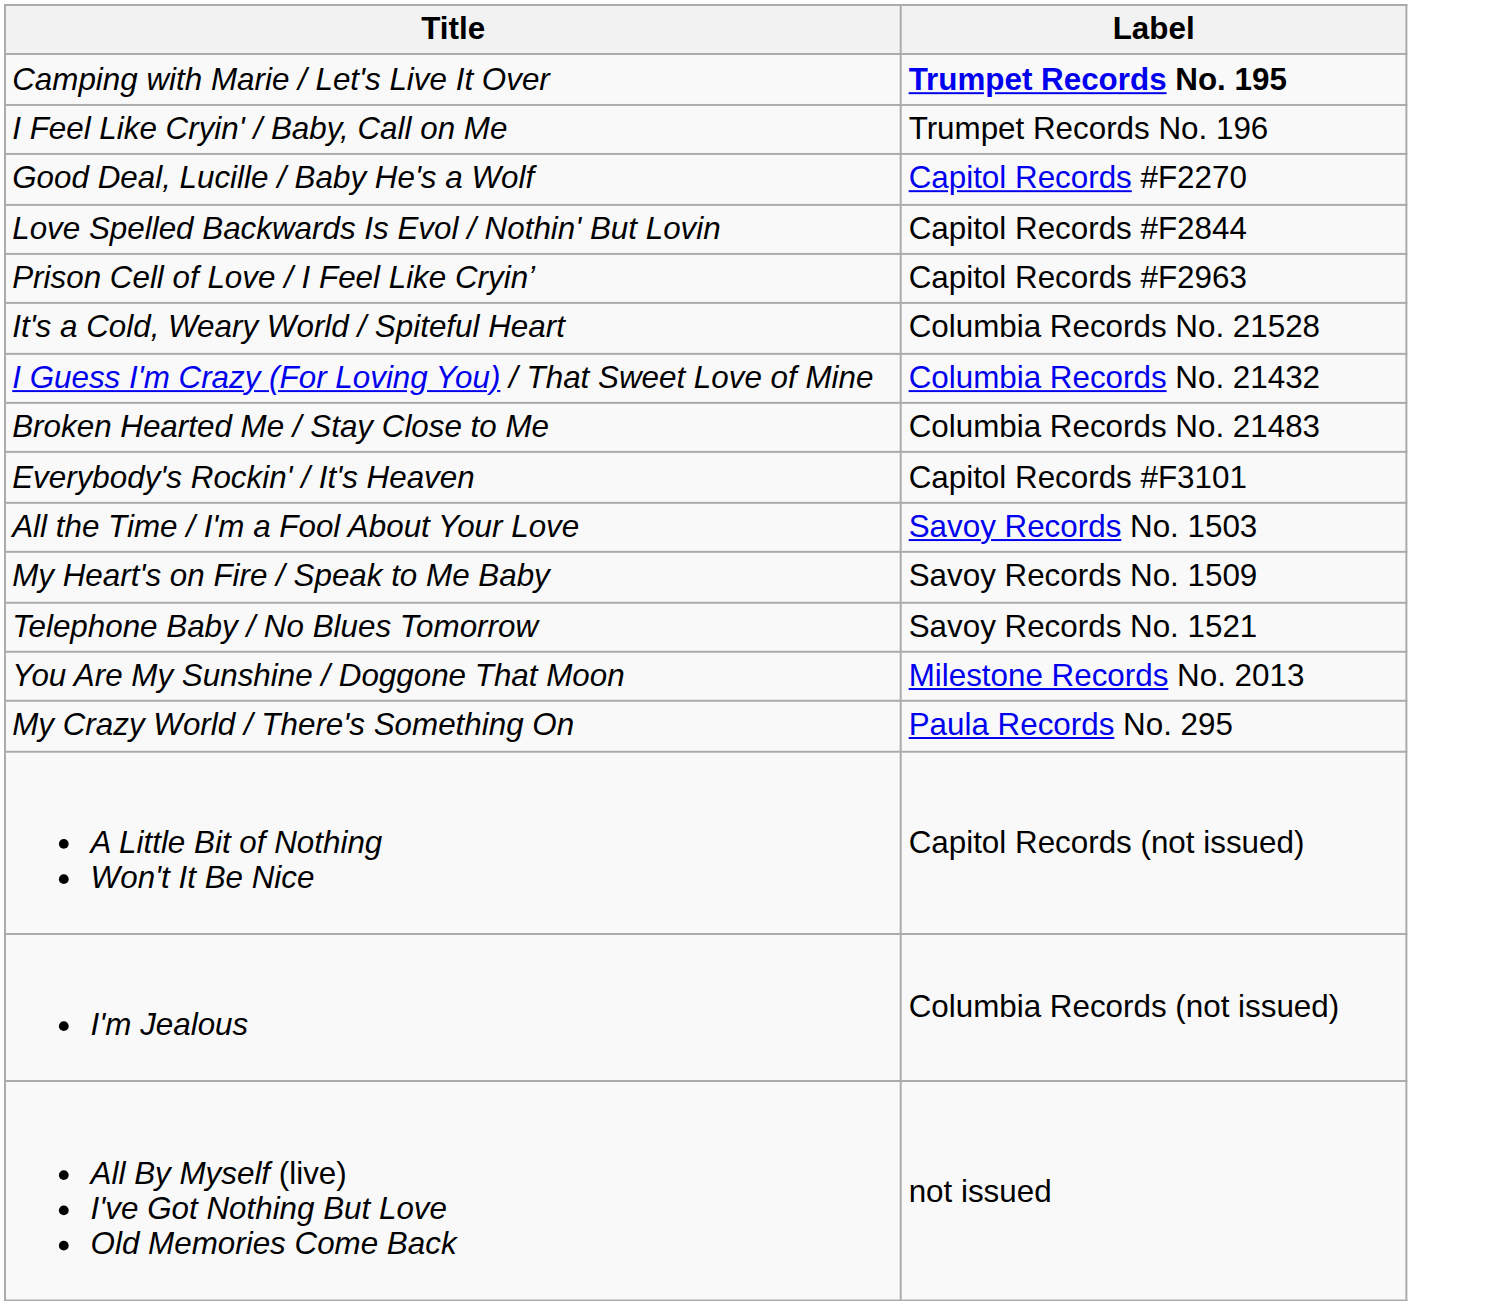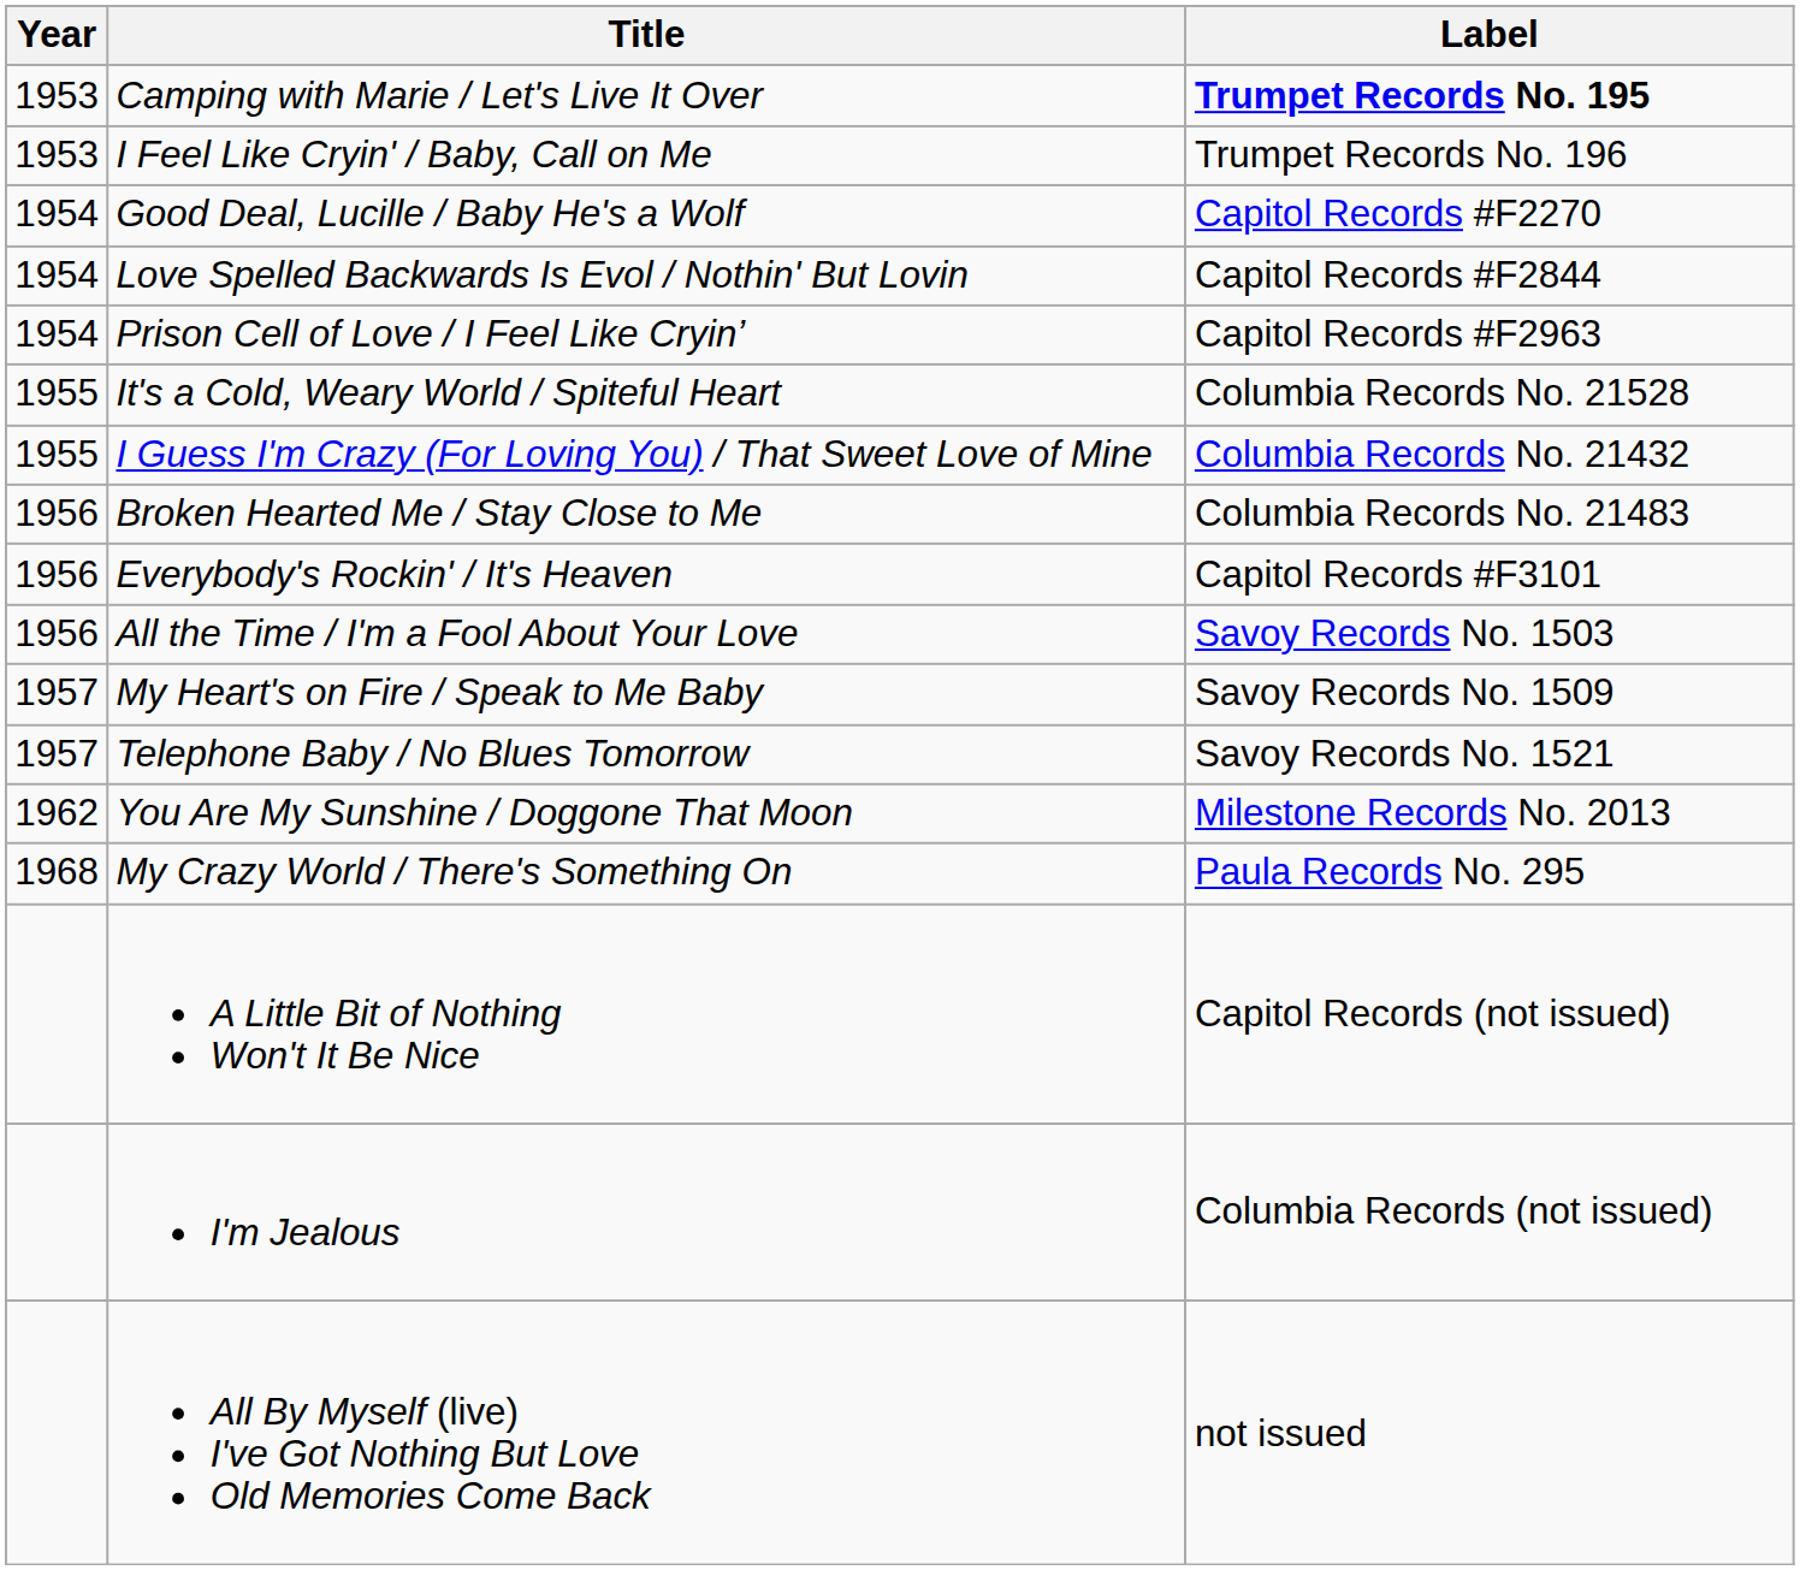+ column: Year | 1953 | 1953 | 1954 | 1954 | 1954 | 1955 | 1955 | 1956 | 1956 | 1956 | 1957 | 1957 | 1962 | 1968
